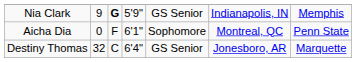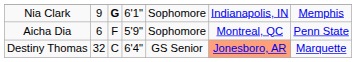Nia Clark | column 4: 5'9" -> 6'1"
Nia Clark | column 5: GS Senior -> Sophomore
Aicha Dia | column 2: 0 -> 6
Aicha Dia | column 4: 6'1" -> 5'9"
Destiny Thomas | column 6: no background -> lightsalmon background
